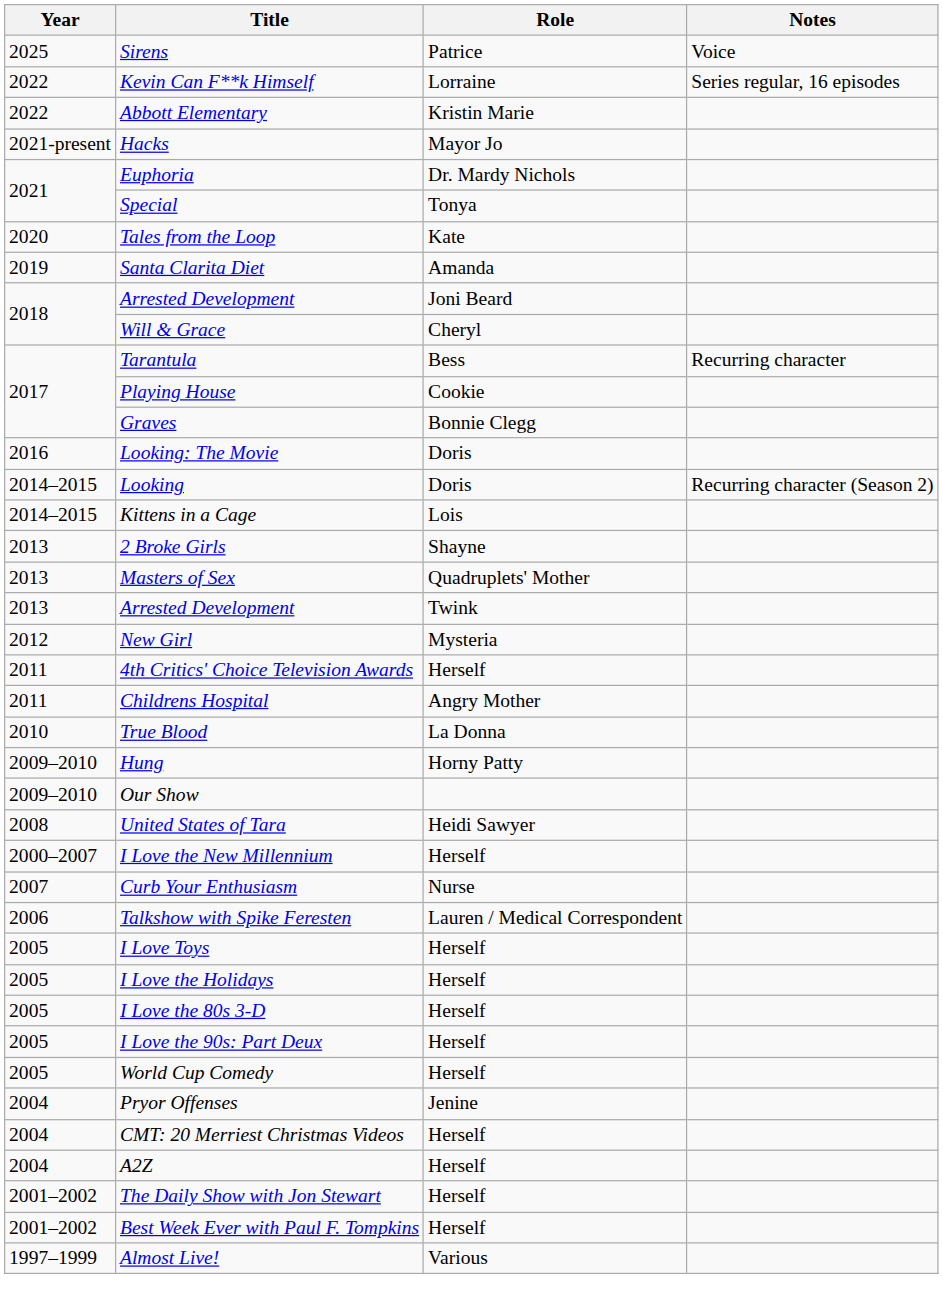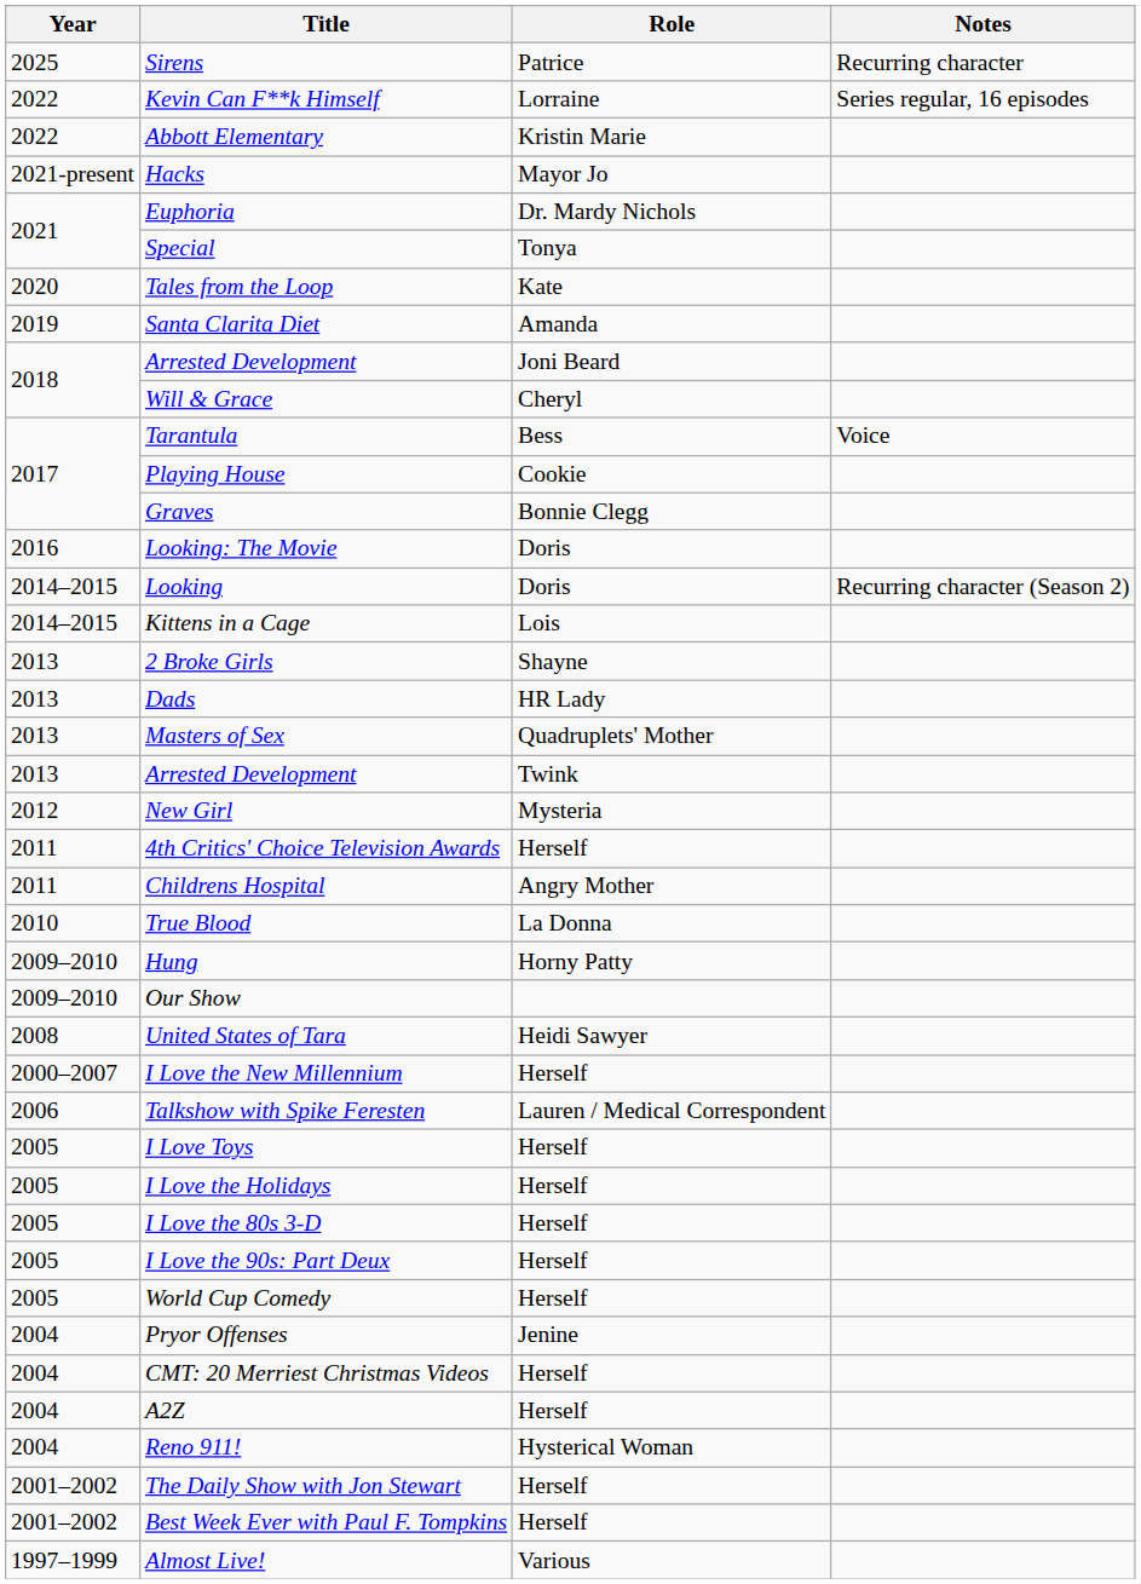Sirens | Notes: Voice -> Recurring character
Tarantula | Notes: Recurring character -> Voice
+ row: 2013 | Dads | HR Lady
- row: 2007 | Curb Your Enthusiasm | Nurse
+ row: 2004 | Reno 911! | Hysterical Woman
